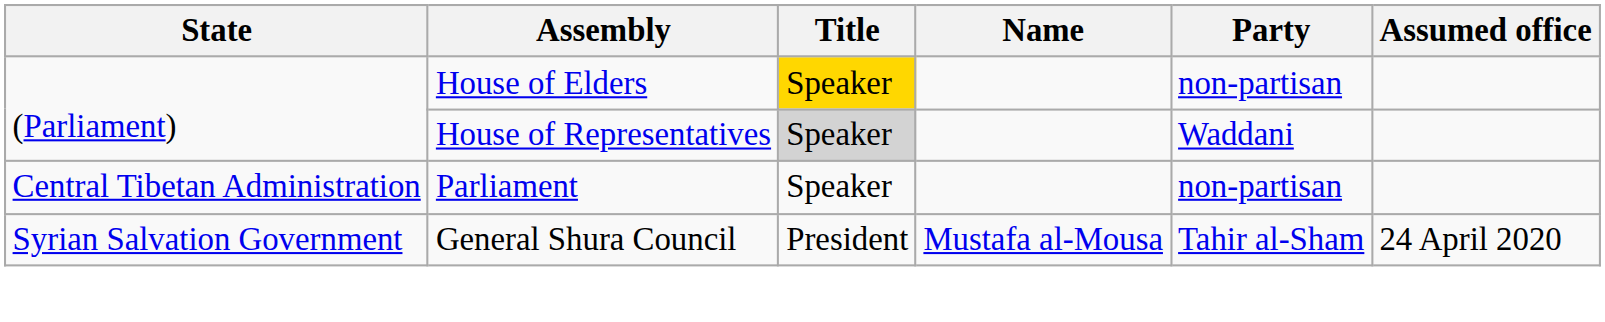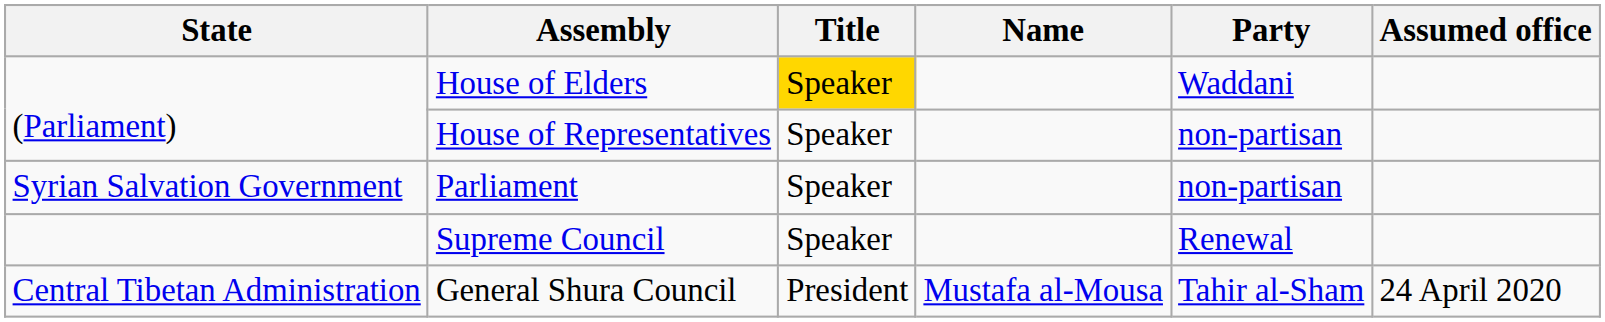House of Elders | Party: non-partisan -> Waddani
House of Representatives | Title: lightgrey background -> no background
House of Representatives | Party: Waddani -> non-partisan
Parliament | State: Central Tibetan Administration -> Syrian Salvation Government
+ row: Supreme Council | Speaker | Renewal
General Shura Council | State: Syrian Salvation Government -> Central Tibetan Administration
